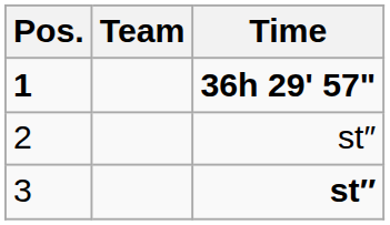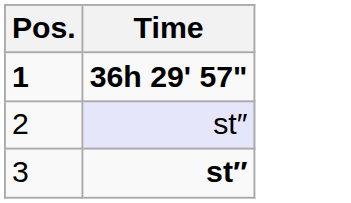- column: Team
2 | Time: no background -> lavender background
